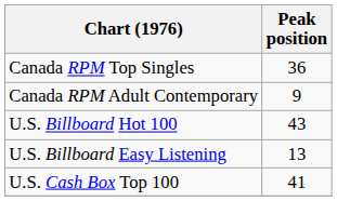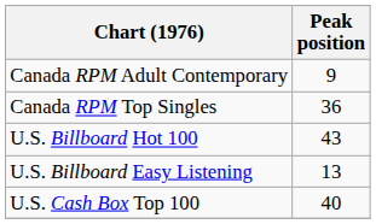rows swapped: Canada RPM Adult Contemporary <-> Canada RPM Top Singles
U.S. Cash Box Top 100 | Peak position: 41 -> 40
